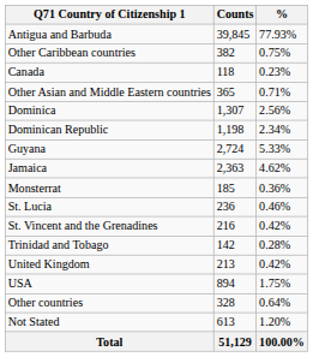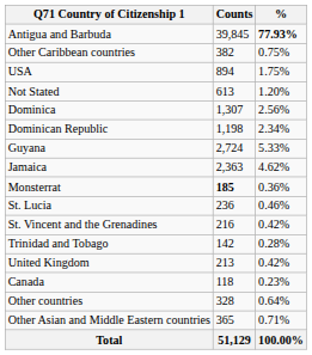Antigua and Barbuda | %: normal -> bold
rows swapped: Canada <-> USA
rows swapped: Other Asian and Middle Eastern countries <-> Not Stated
Monsterrat | Counts: normal -> bold
